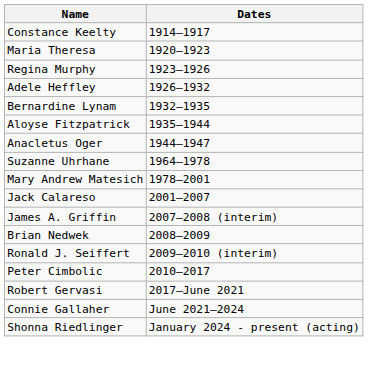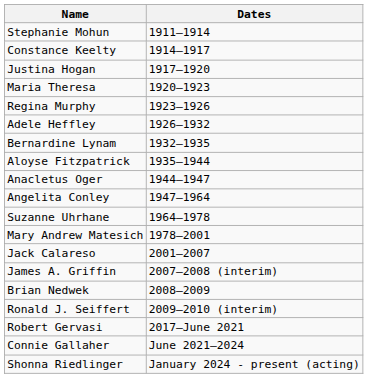+ row: Stephanie Mohun | 1911–1914
+ row: Justina Hogan | 1917–1920
+ row: Angelita Conley | 1947–1964
- row: Peter Cimbolic | 2010–2017
